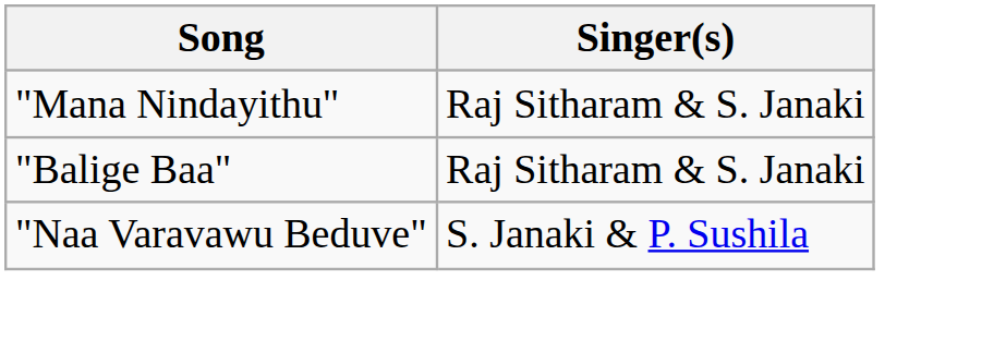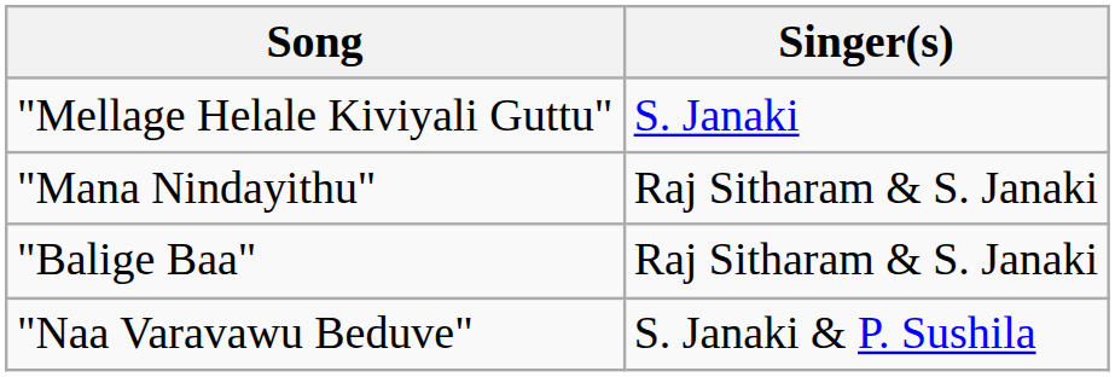+ row: "Mellage Helale Kiviyali Guttu" | S. Janaki
